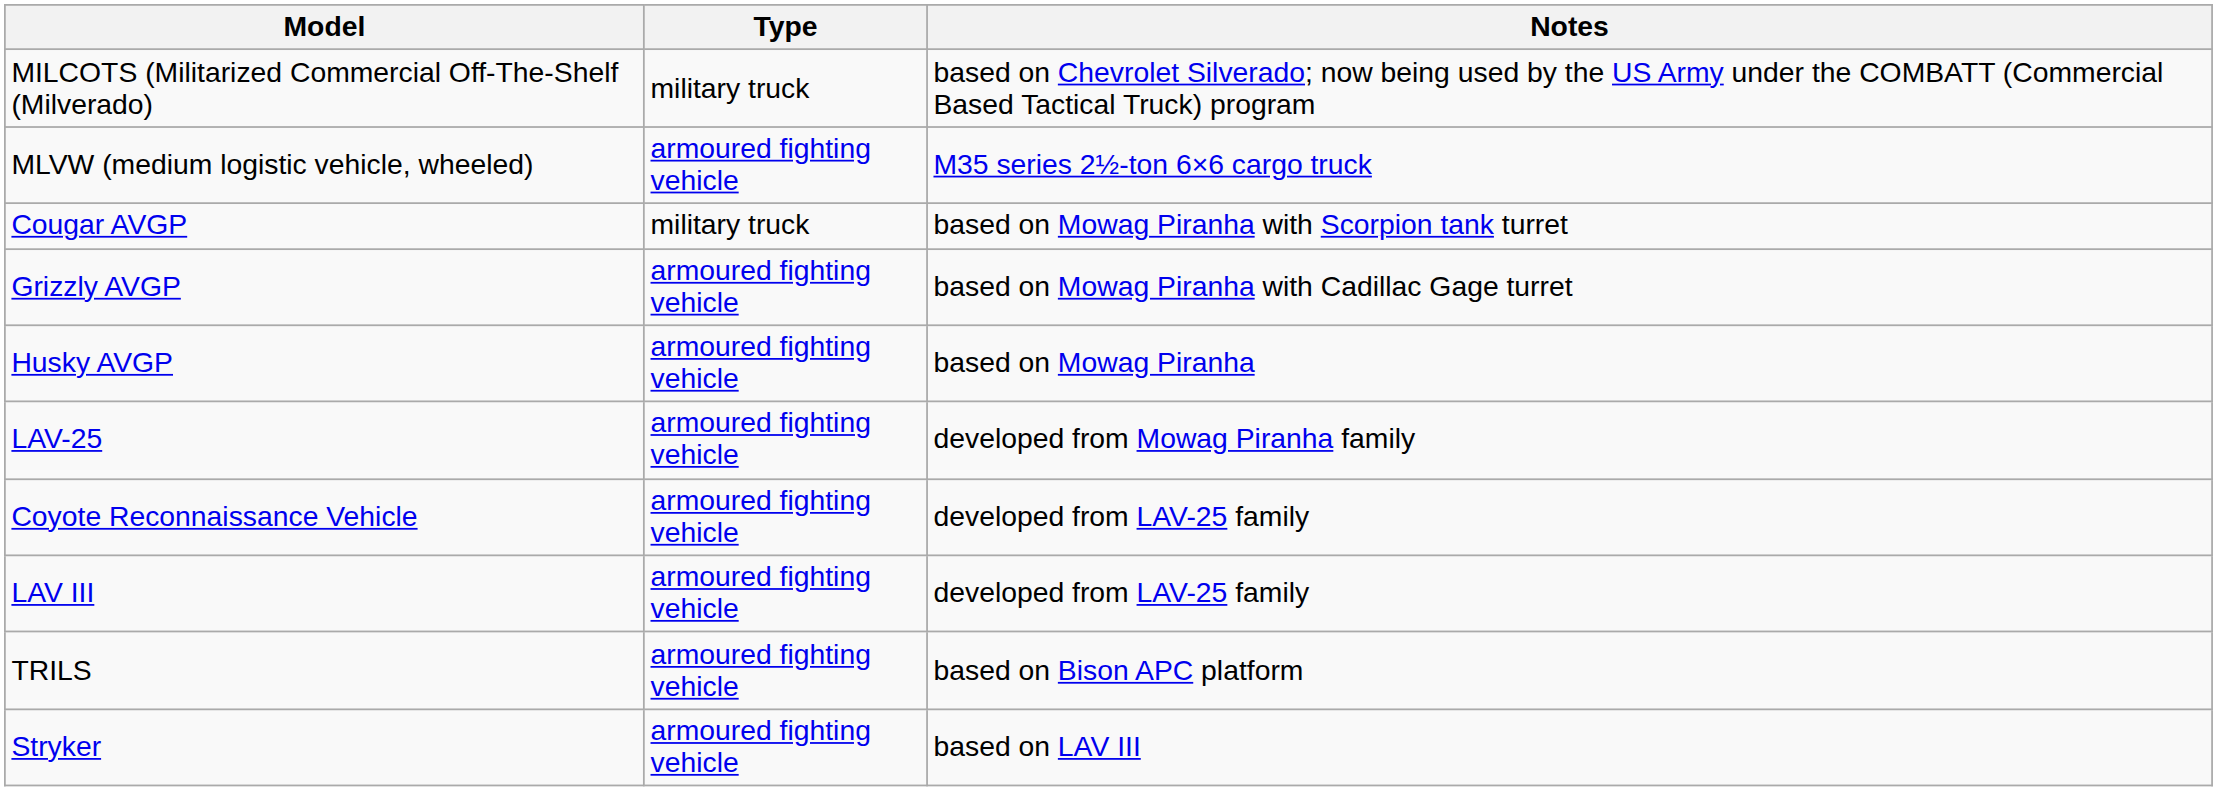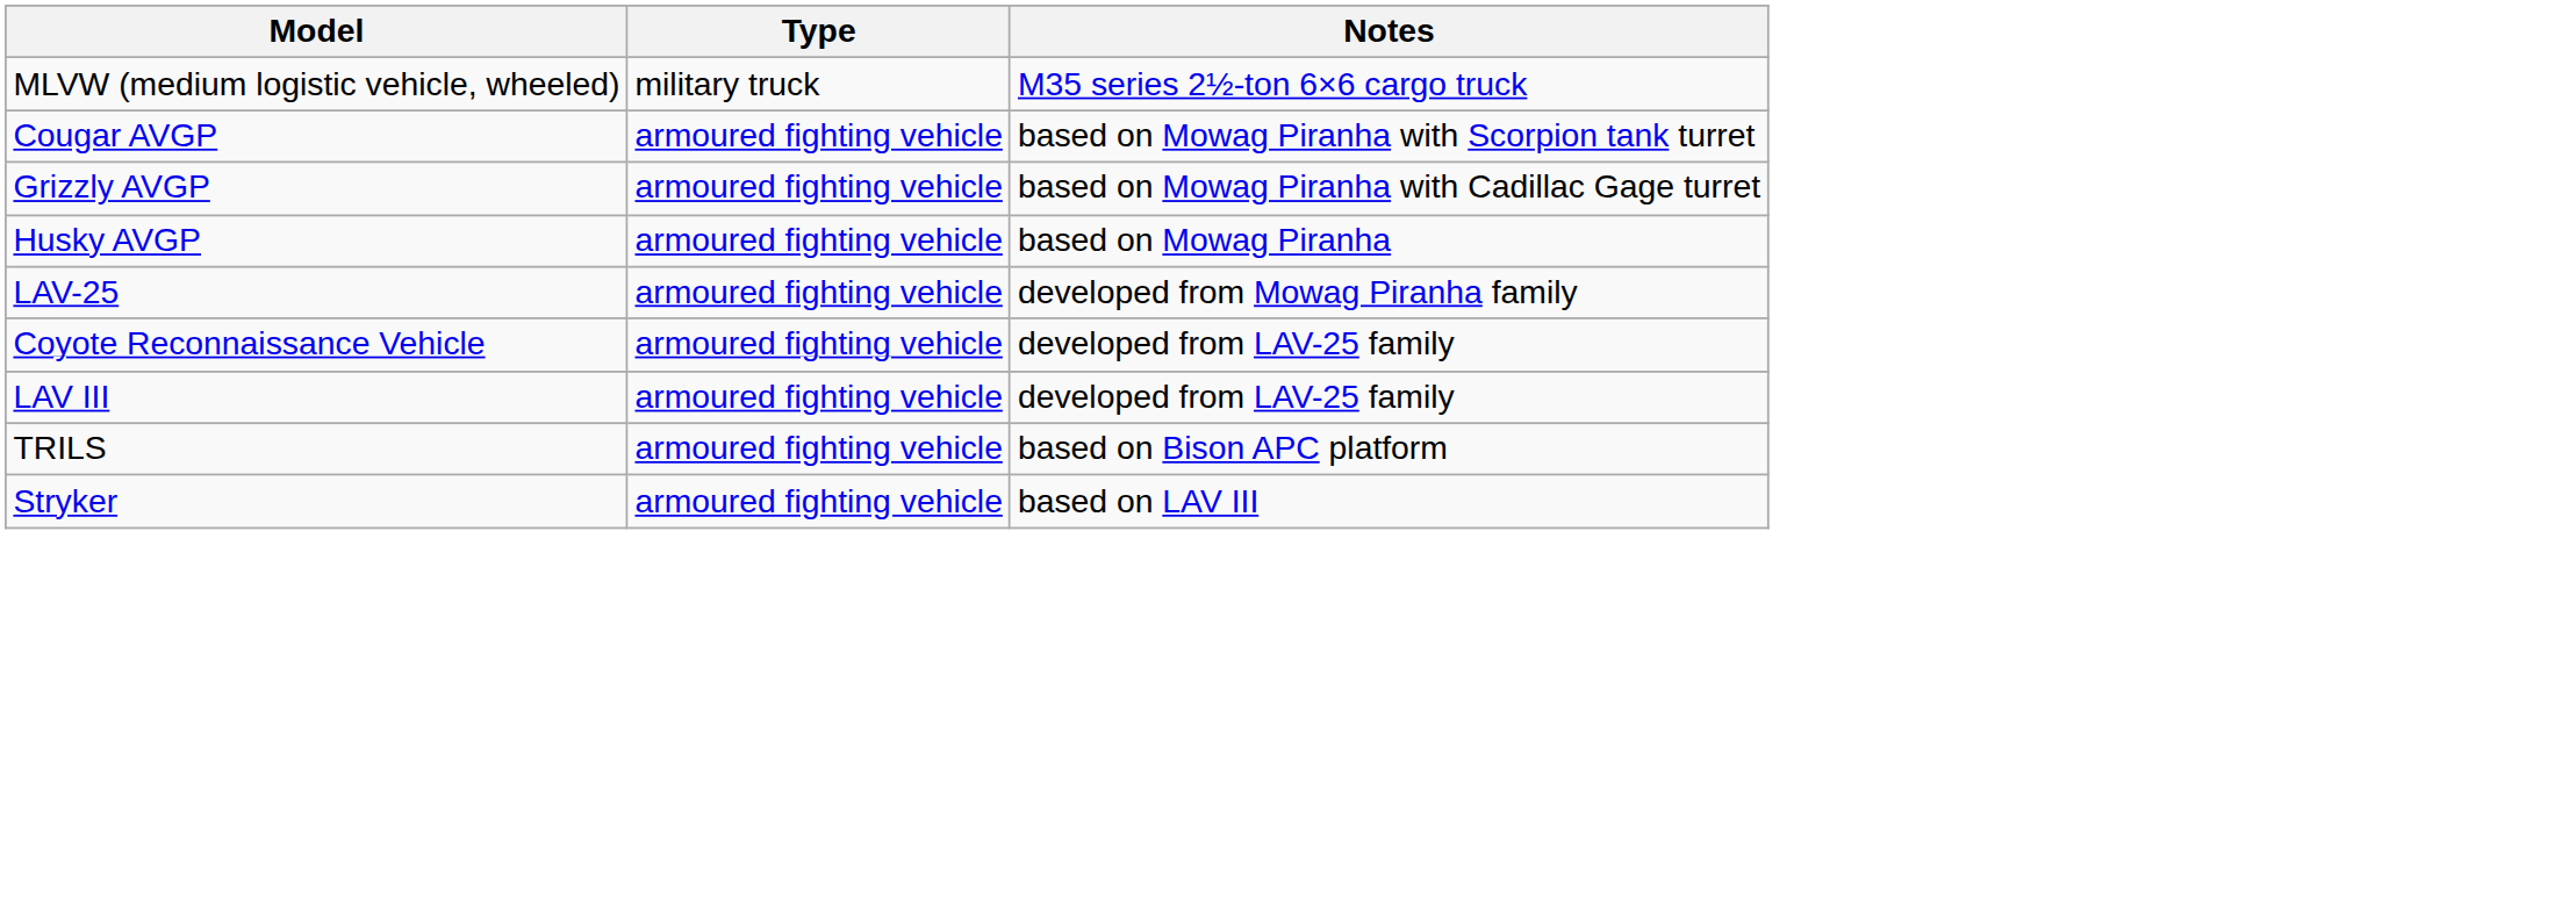- row: MILCOTS (Militarized Commercial Off-The-Shelf (Milverado) | military truck | based on Chevrolet Silverado; now being used by the US Army under the COMBATT (Commercial Based Tactical Truck) program
MLVW (medium logistic vehicle, wheeled) | Type: armoured fighting vehicle -> military truck
Cougar AVGP | Type: military truck -> armoured fighting vehicle
